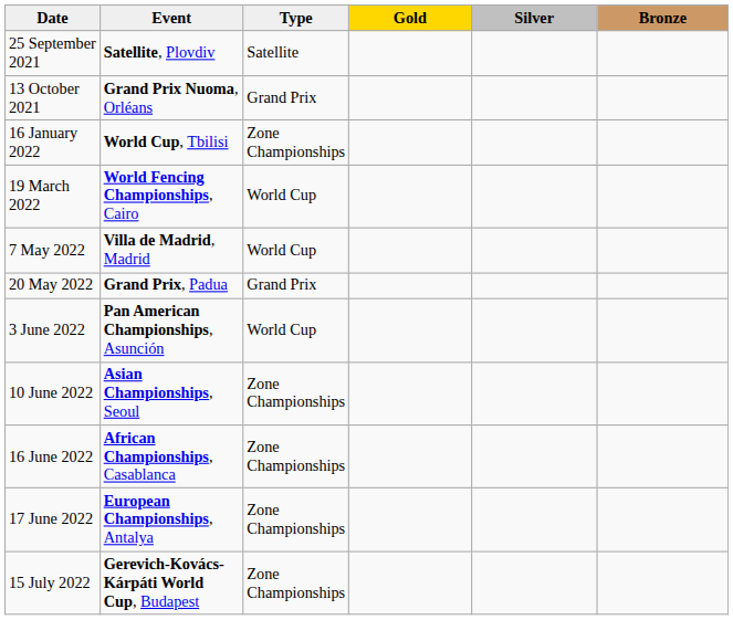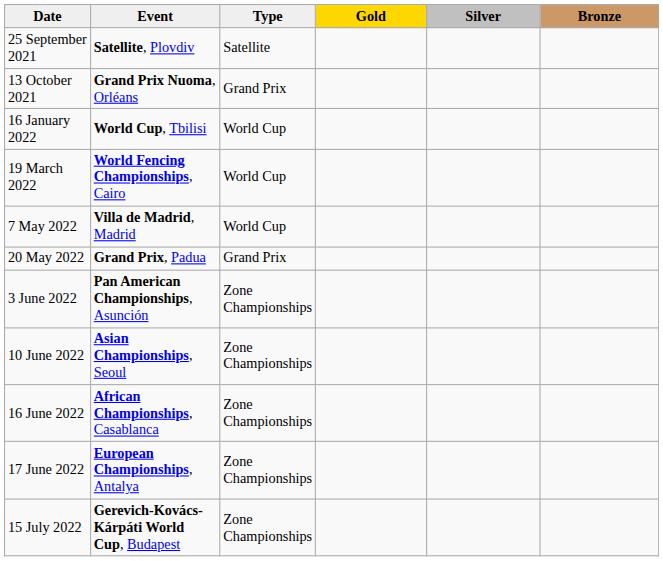16 January 2022 | Type: Zone Championships -> World Cup
3 June 2022 | Type: World Cup -> Zone Championships
